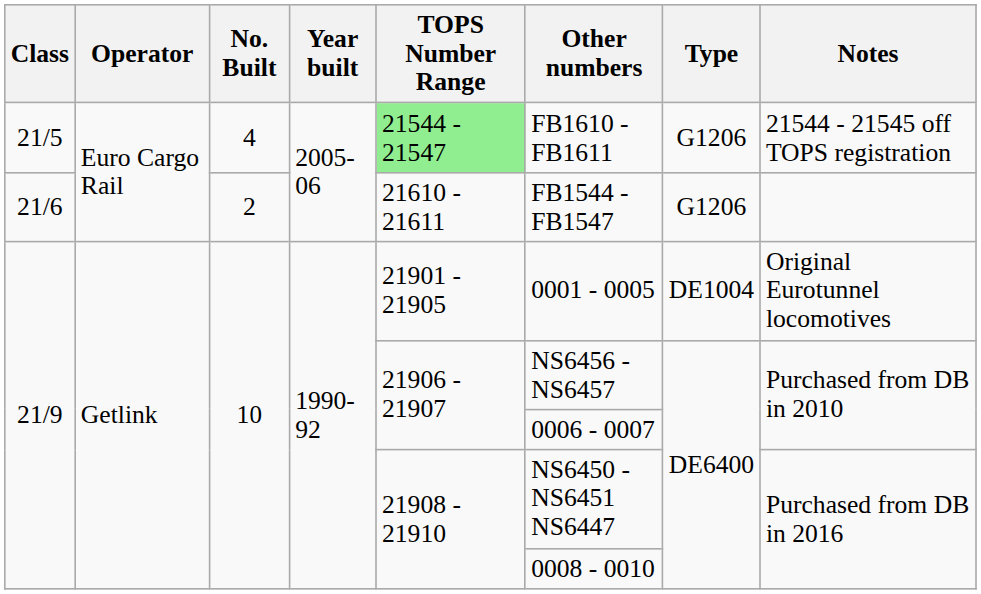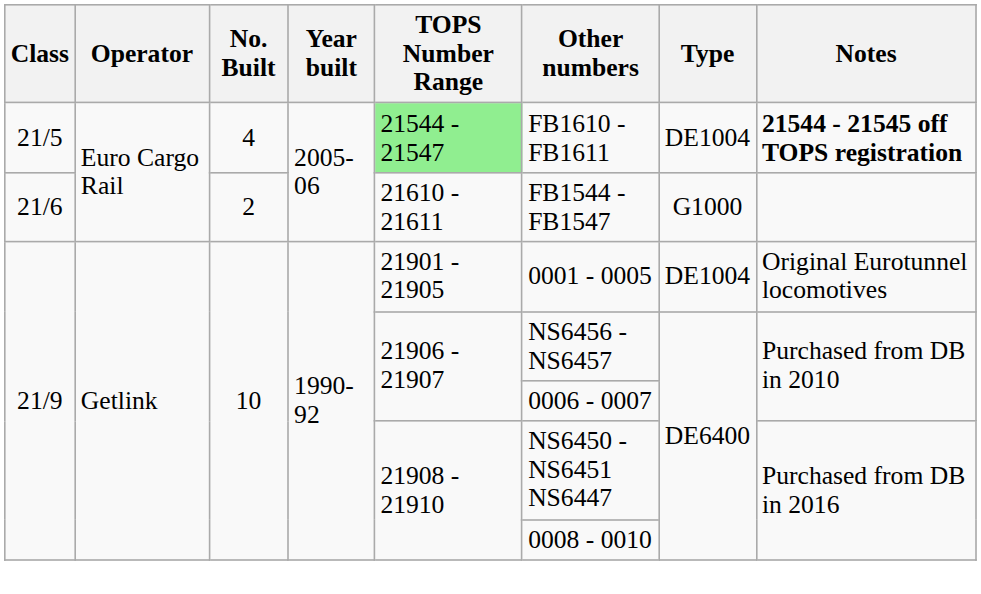21/5 | Type: G1206 -> DE1004
21/5 | Notes: normal -> bold
21/6 | Type: G1206 -> G1000
